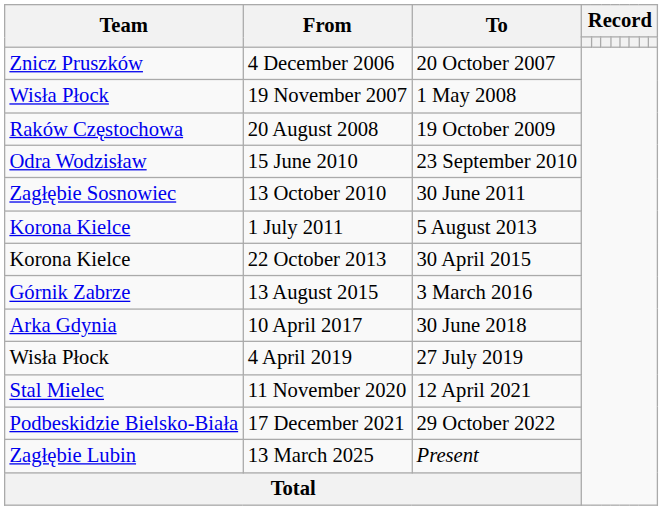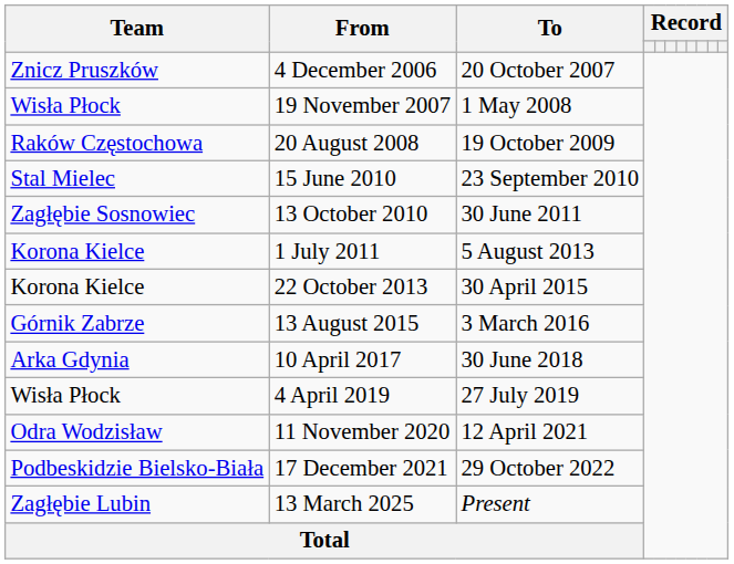15 June 2010 | Team: Odra Wodzisław -> Stal Mielec
11 November 2020 | Team: Stal Mielec -> Odra Wodzisław
